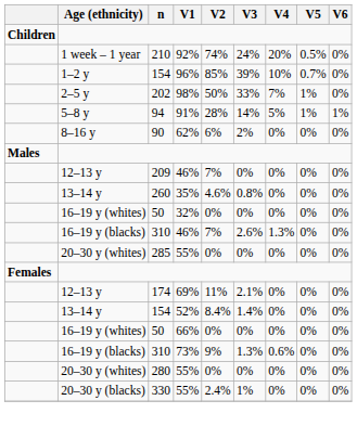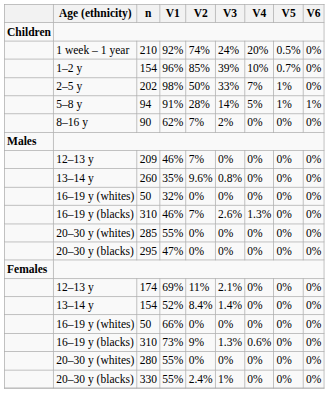90 | V2: 6% -> 7%
260 | V2: 4.6% -> 9.6%
+ row: 20–30 y (blacks) | 295 | 47% | 0% | 0% | 0% | 0% | 0%
